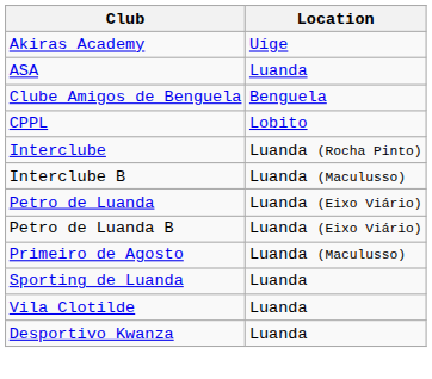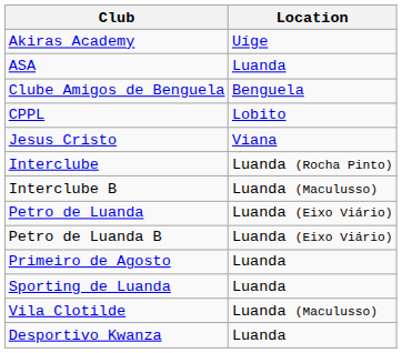+ row: Jesus Cristo | Viana
Primeiro de Agosto | Location: Luanda (Maculusso) -> Luanda
Vila Clotilde | Location: Luanda -> Luanda (Maculusso)
